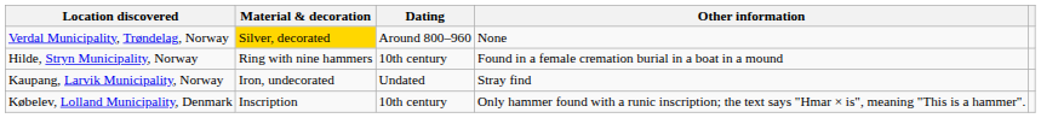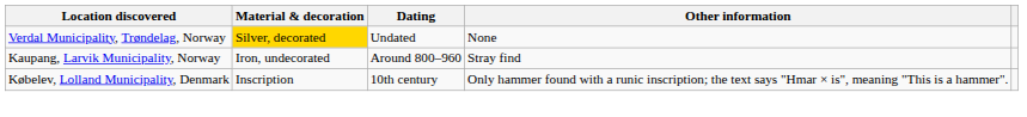Verdal Municipality, Trøndelag, Norway | Dating: Around 800–960 -> Undated
- row: Hilde, Stryn Municipality, Norway | Ring with nine hammers | 10th century | Found in a female cremation burial in a boat in a mound
Kaupang, Larvik Municipality, Norway | Dating: Undated -> Around 800–960
